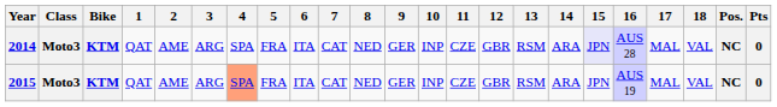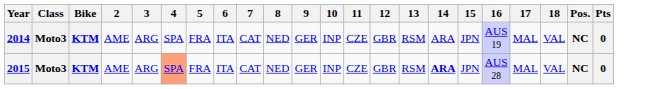- column: 1 | QAT | QAT
2014 | 15: lavender background -> no background
2014 | 16: AUS 28 -> AUS 19
2015 | 14: normal -> bold
2015 | 16: AUS 19 -> AUS 28
